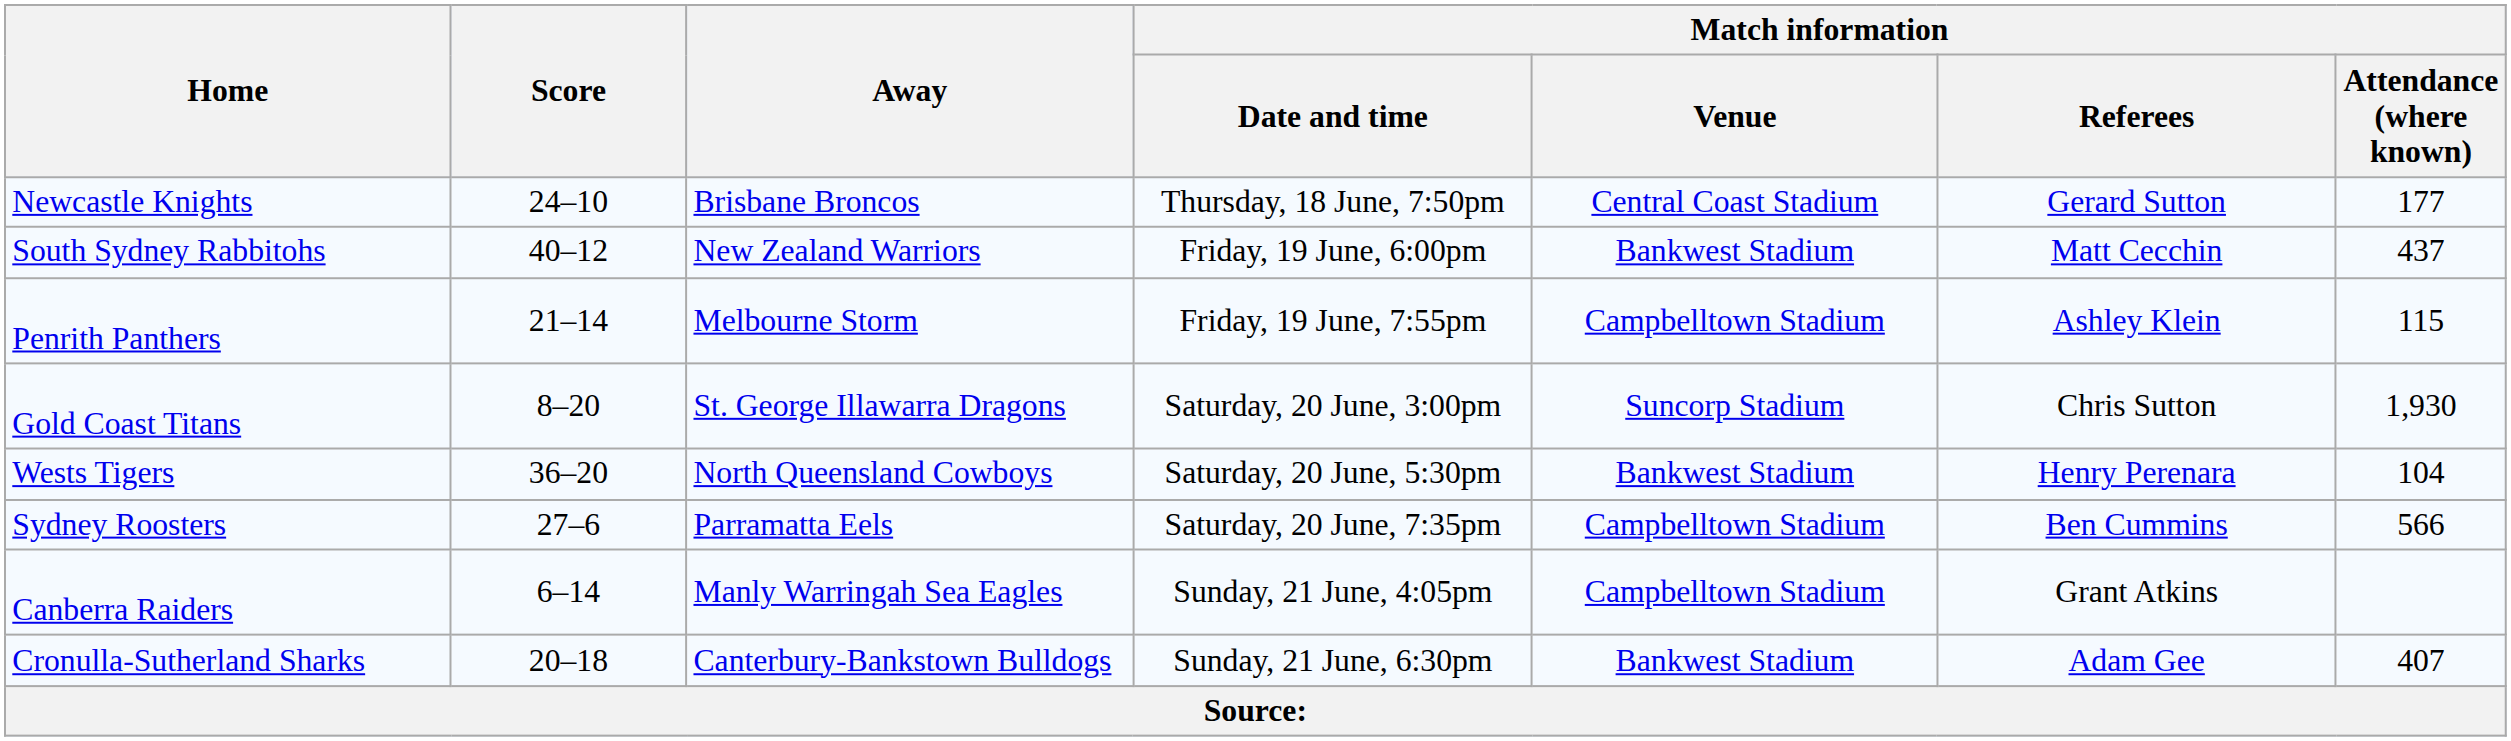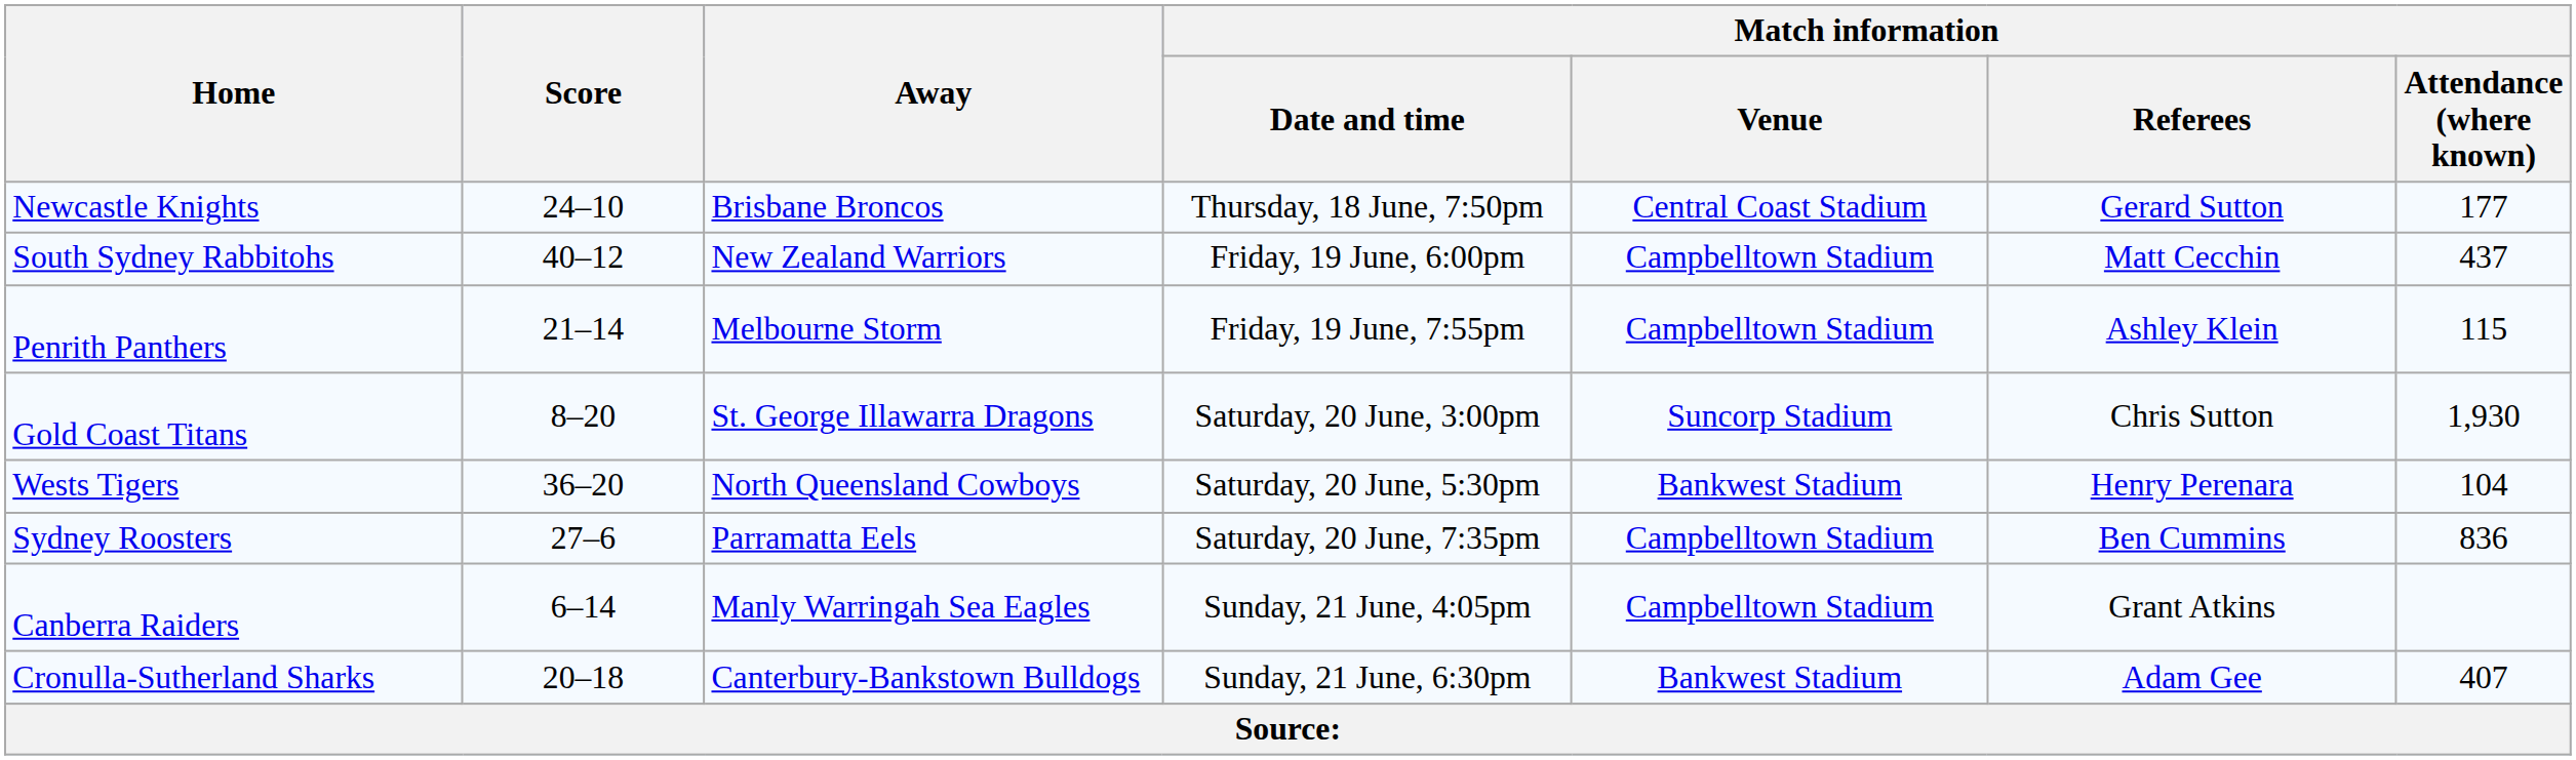South Sydney Rabbitohs | Match information / Venue: Bankwest Stadium -> Campbelltown Stadium
Sydney Roosters | Match information / Attendance (where known): 566 -> 836
